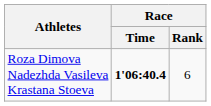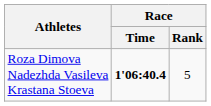Roza Dimova Nadezhda Vasileva Krastana Stoeva | Race / Rank: 6 -> 5
